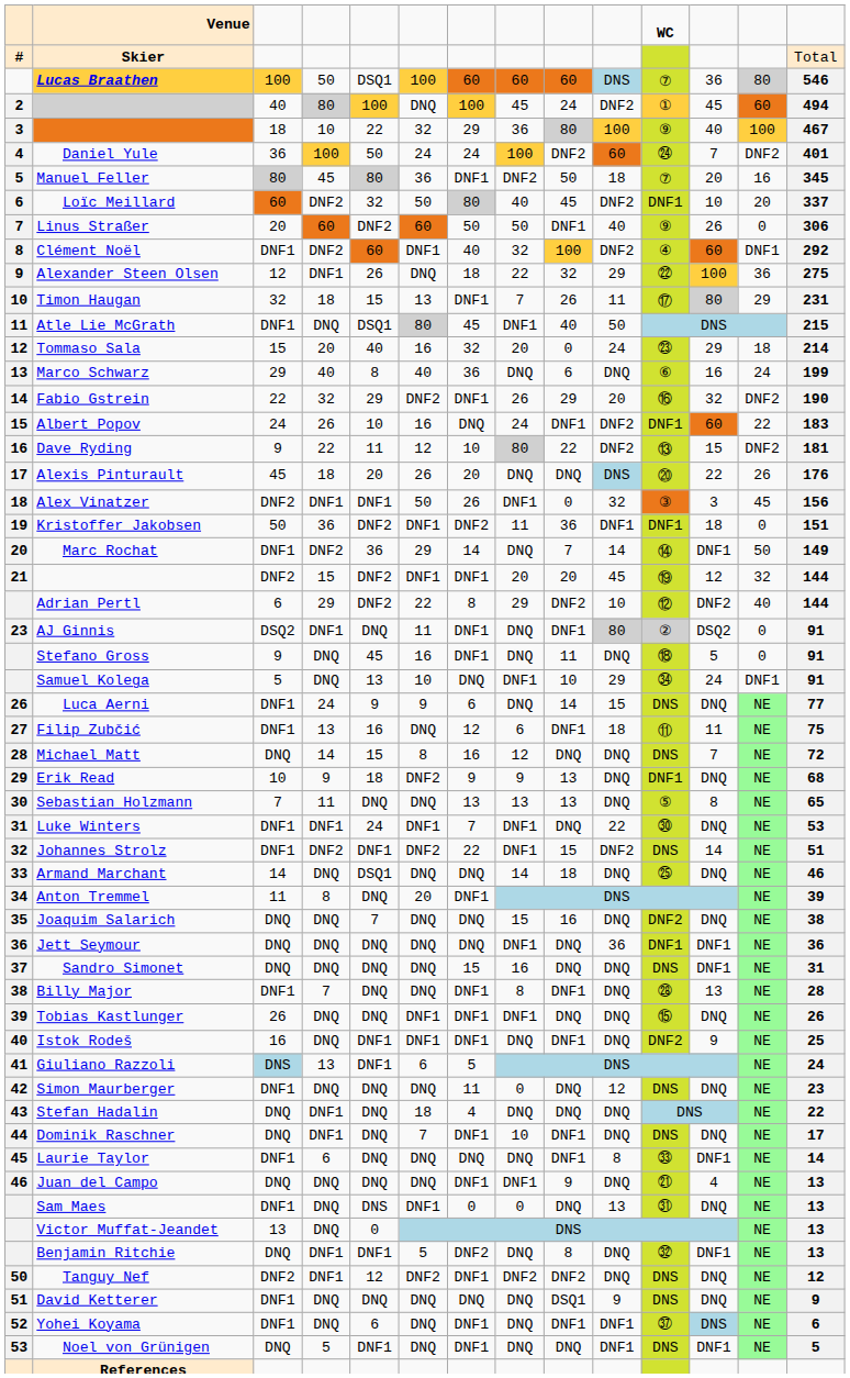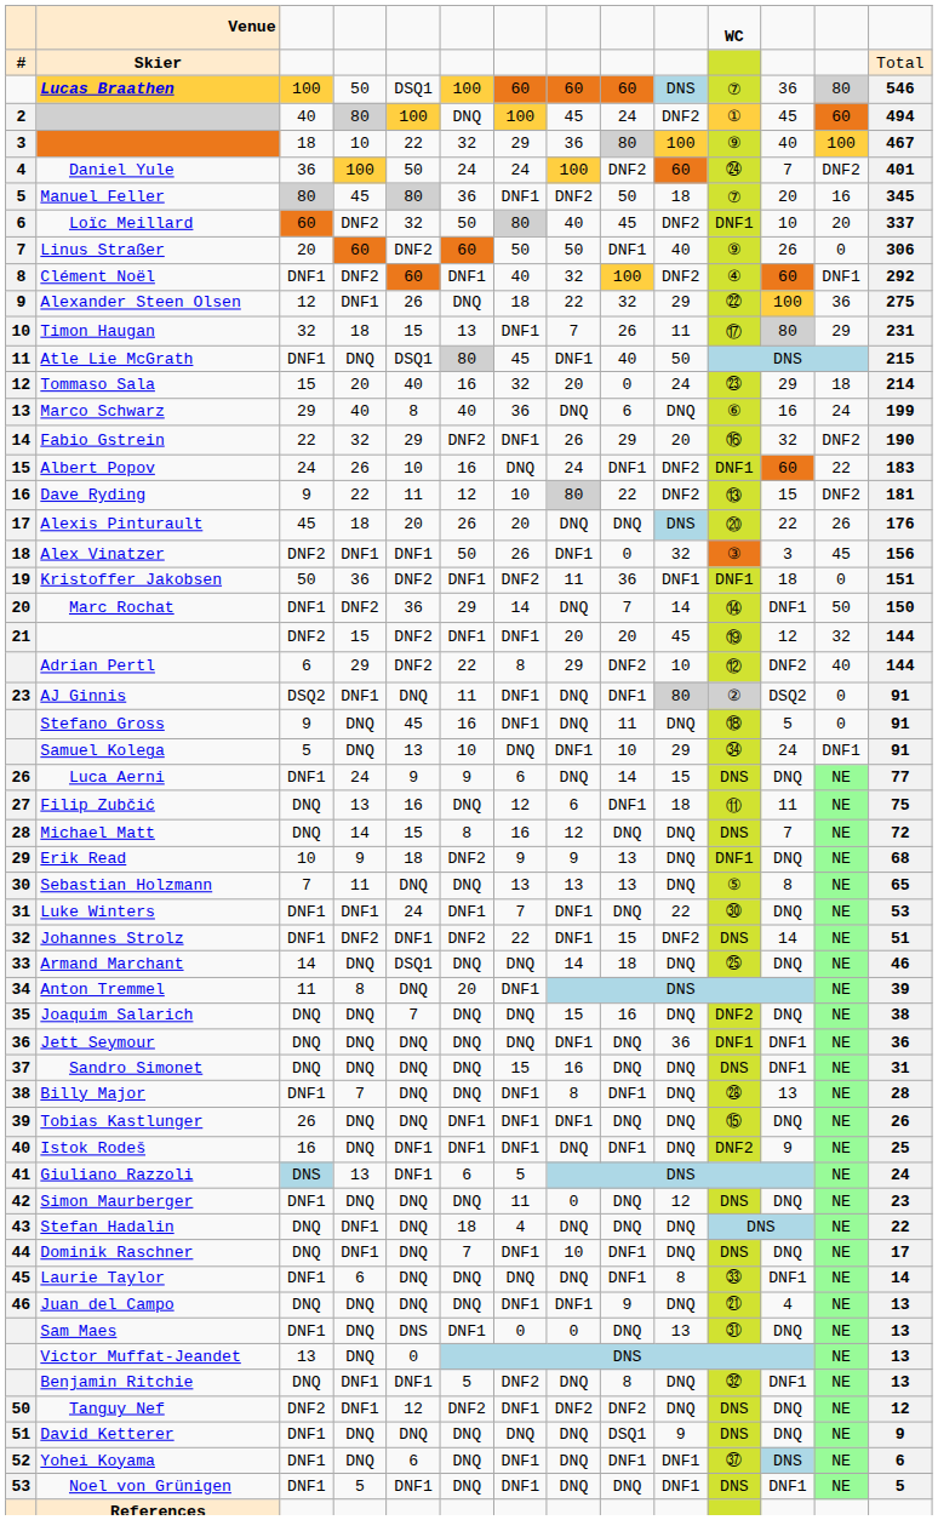Marc Rochat | column 14: 149 -> 150
Filip Zubčić | column 3: DNF1 -> DNQ
Noel von Grünigen | column 3: DNQ -> DNF1
